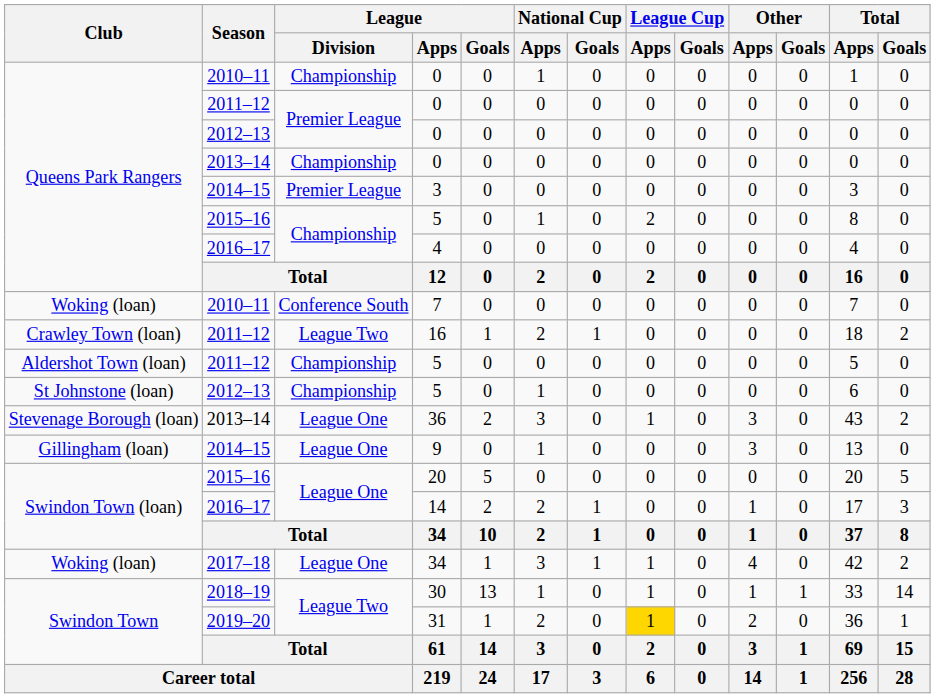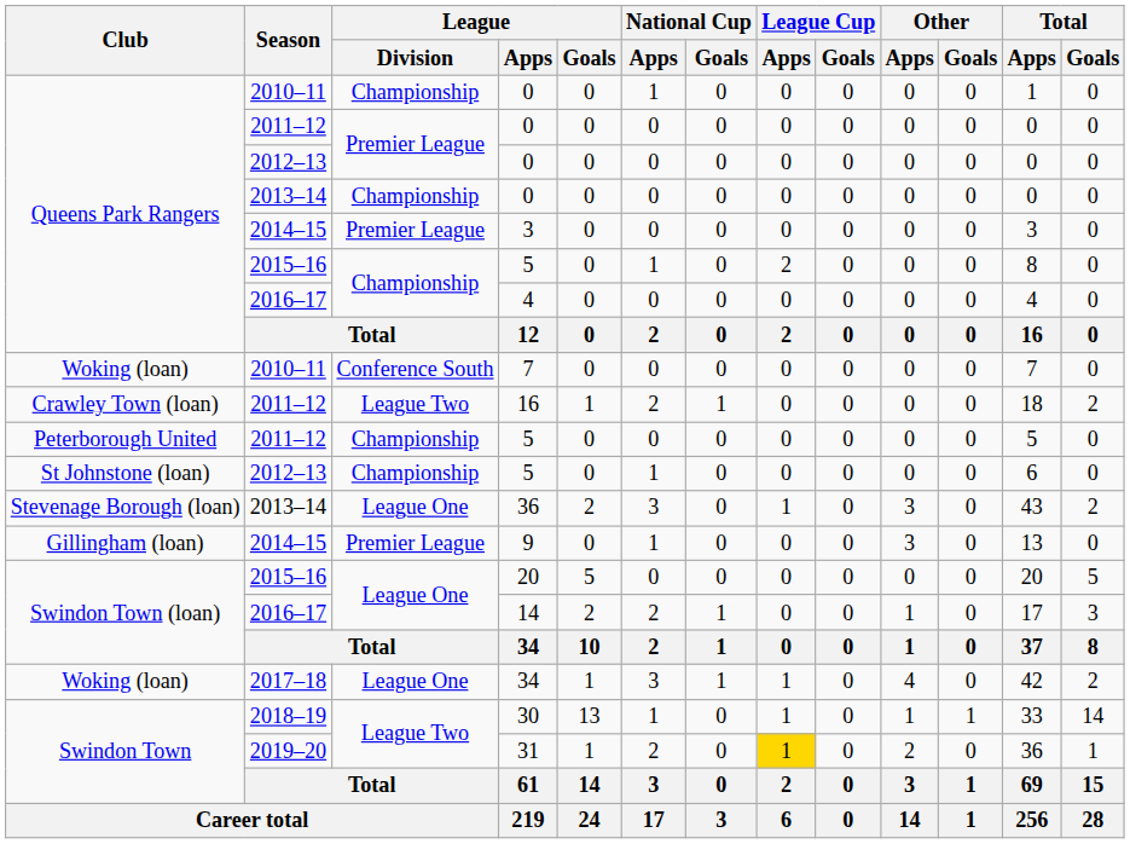2011–12 / 5 | Club: Aldershot Town (loan) -> Peterborough United
9 | League / Division: League One -> Premier League
